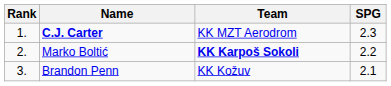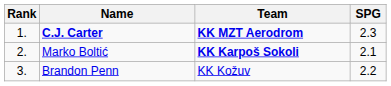C.J. Carter | Team: normal -> bold
Marko Boltić | SPG: 2.2 -> 2.1
Brandon Penn | SPG: 2.1 -> 2.2
